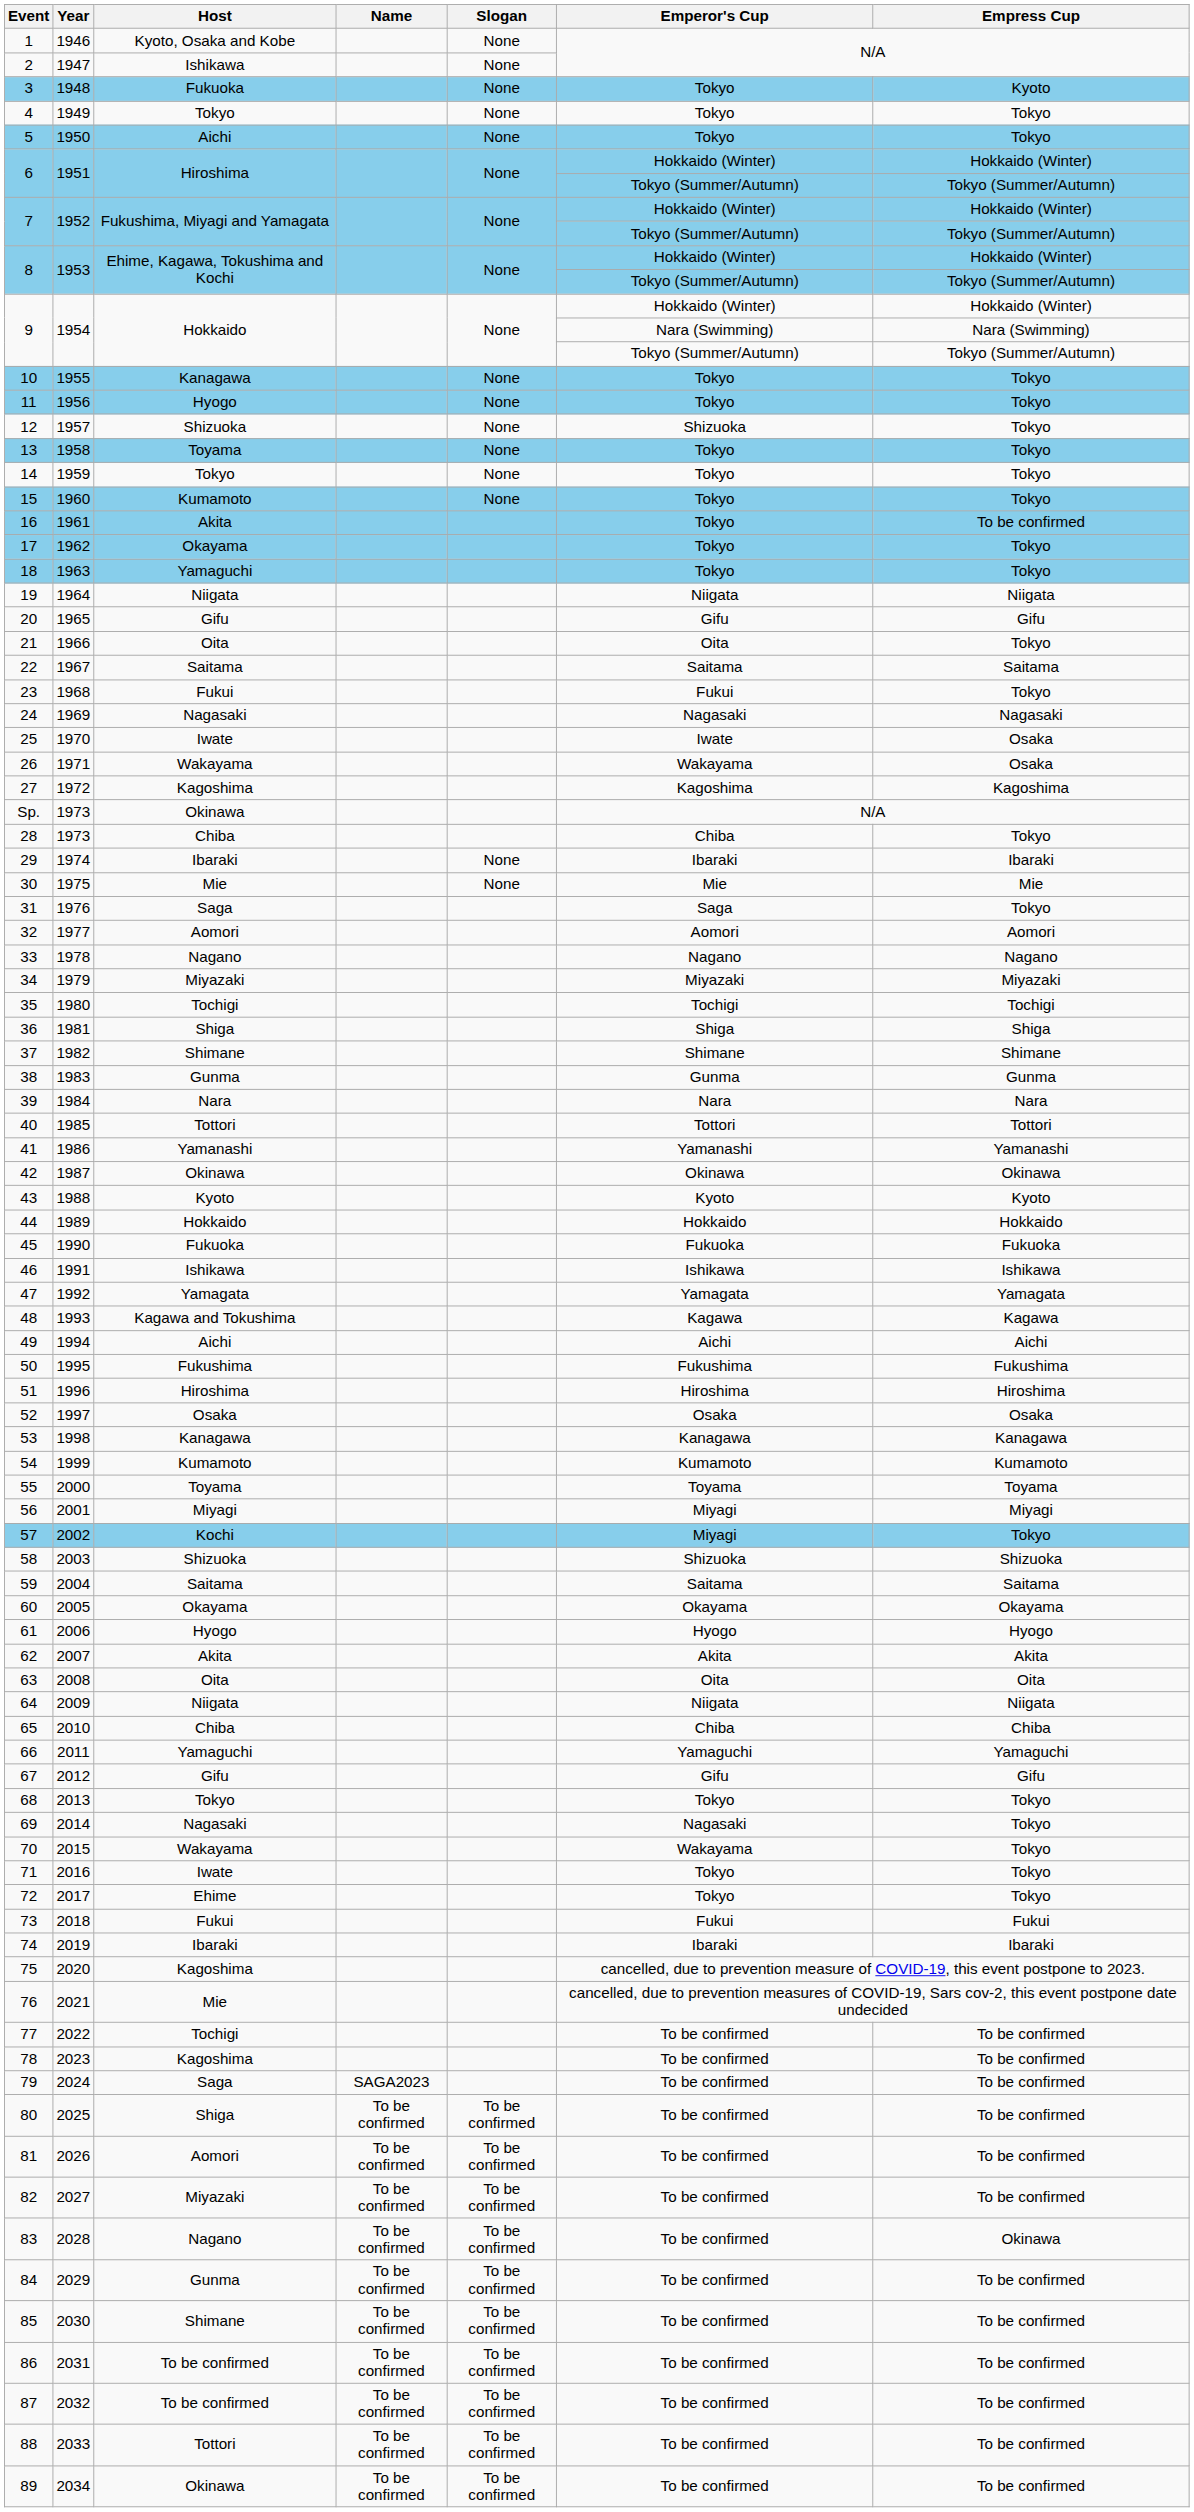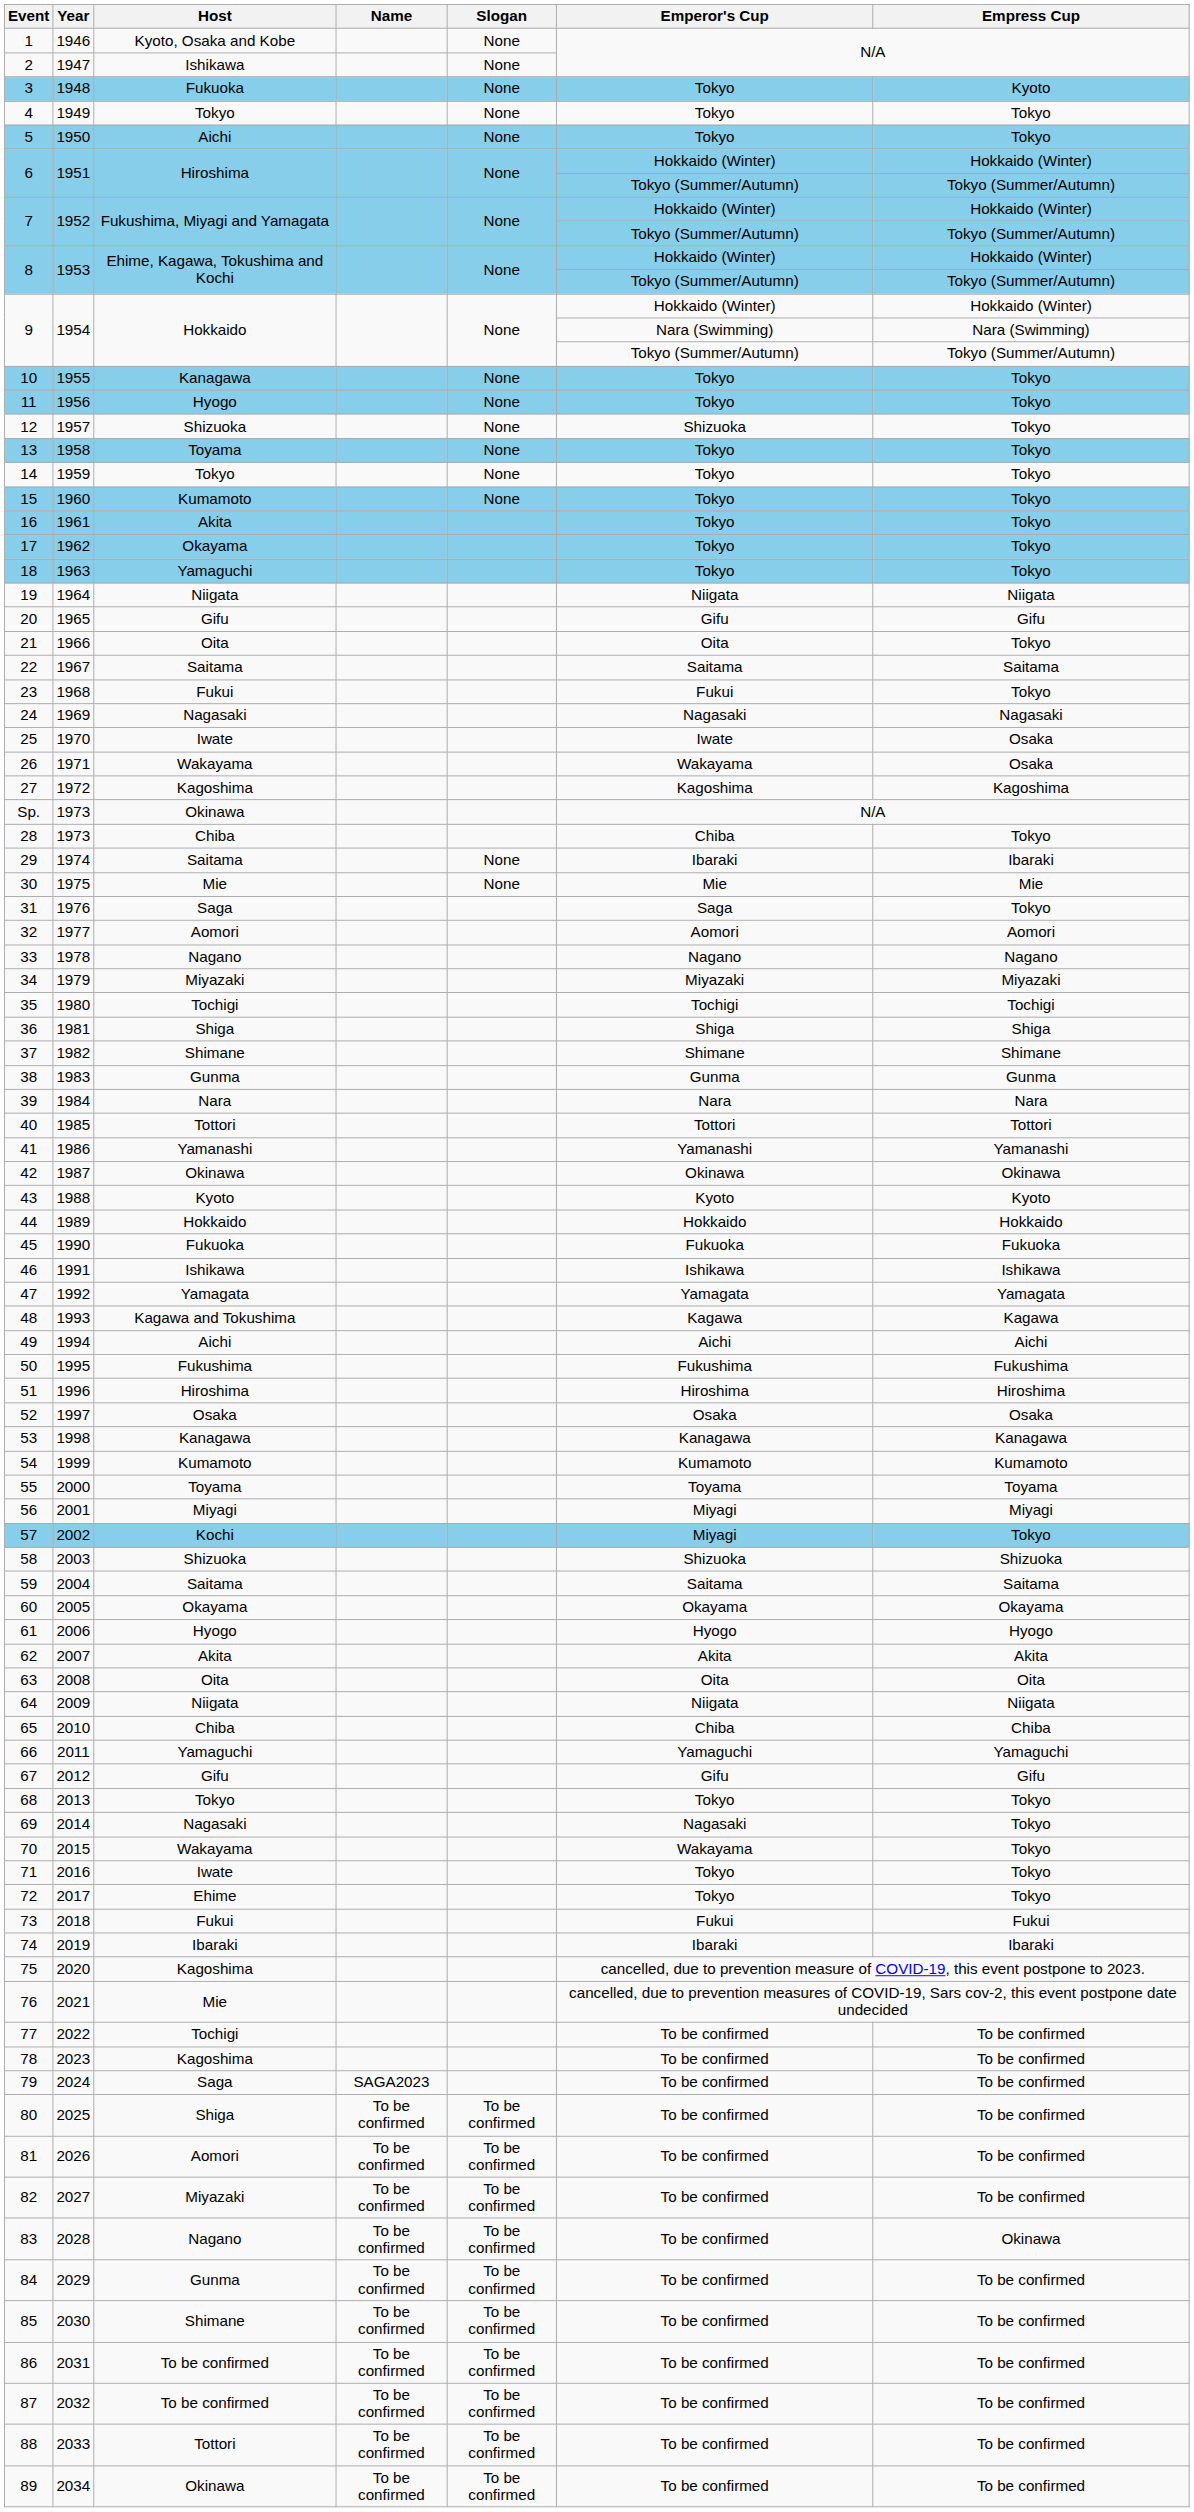16 | Empress Cup: To be confirmed -> Tokyo
29 | Host: Ibaraki -> Saitama
